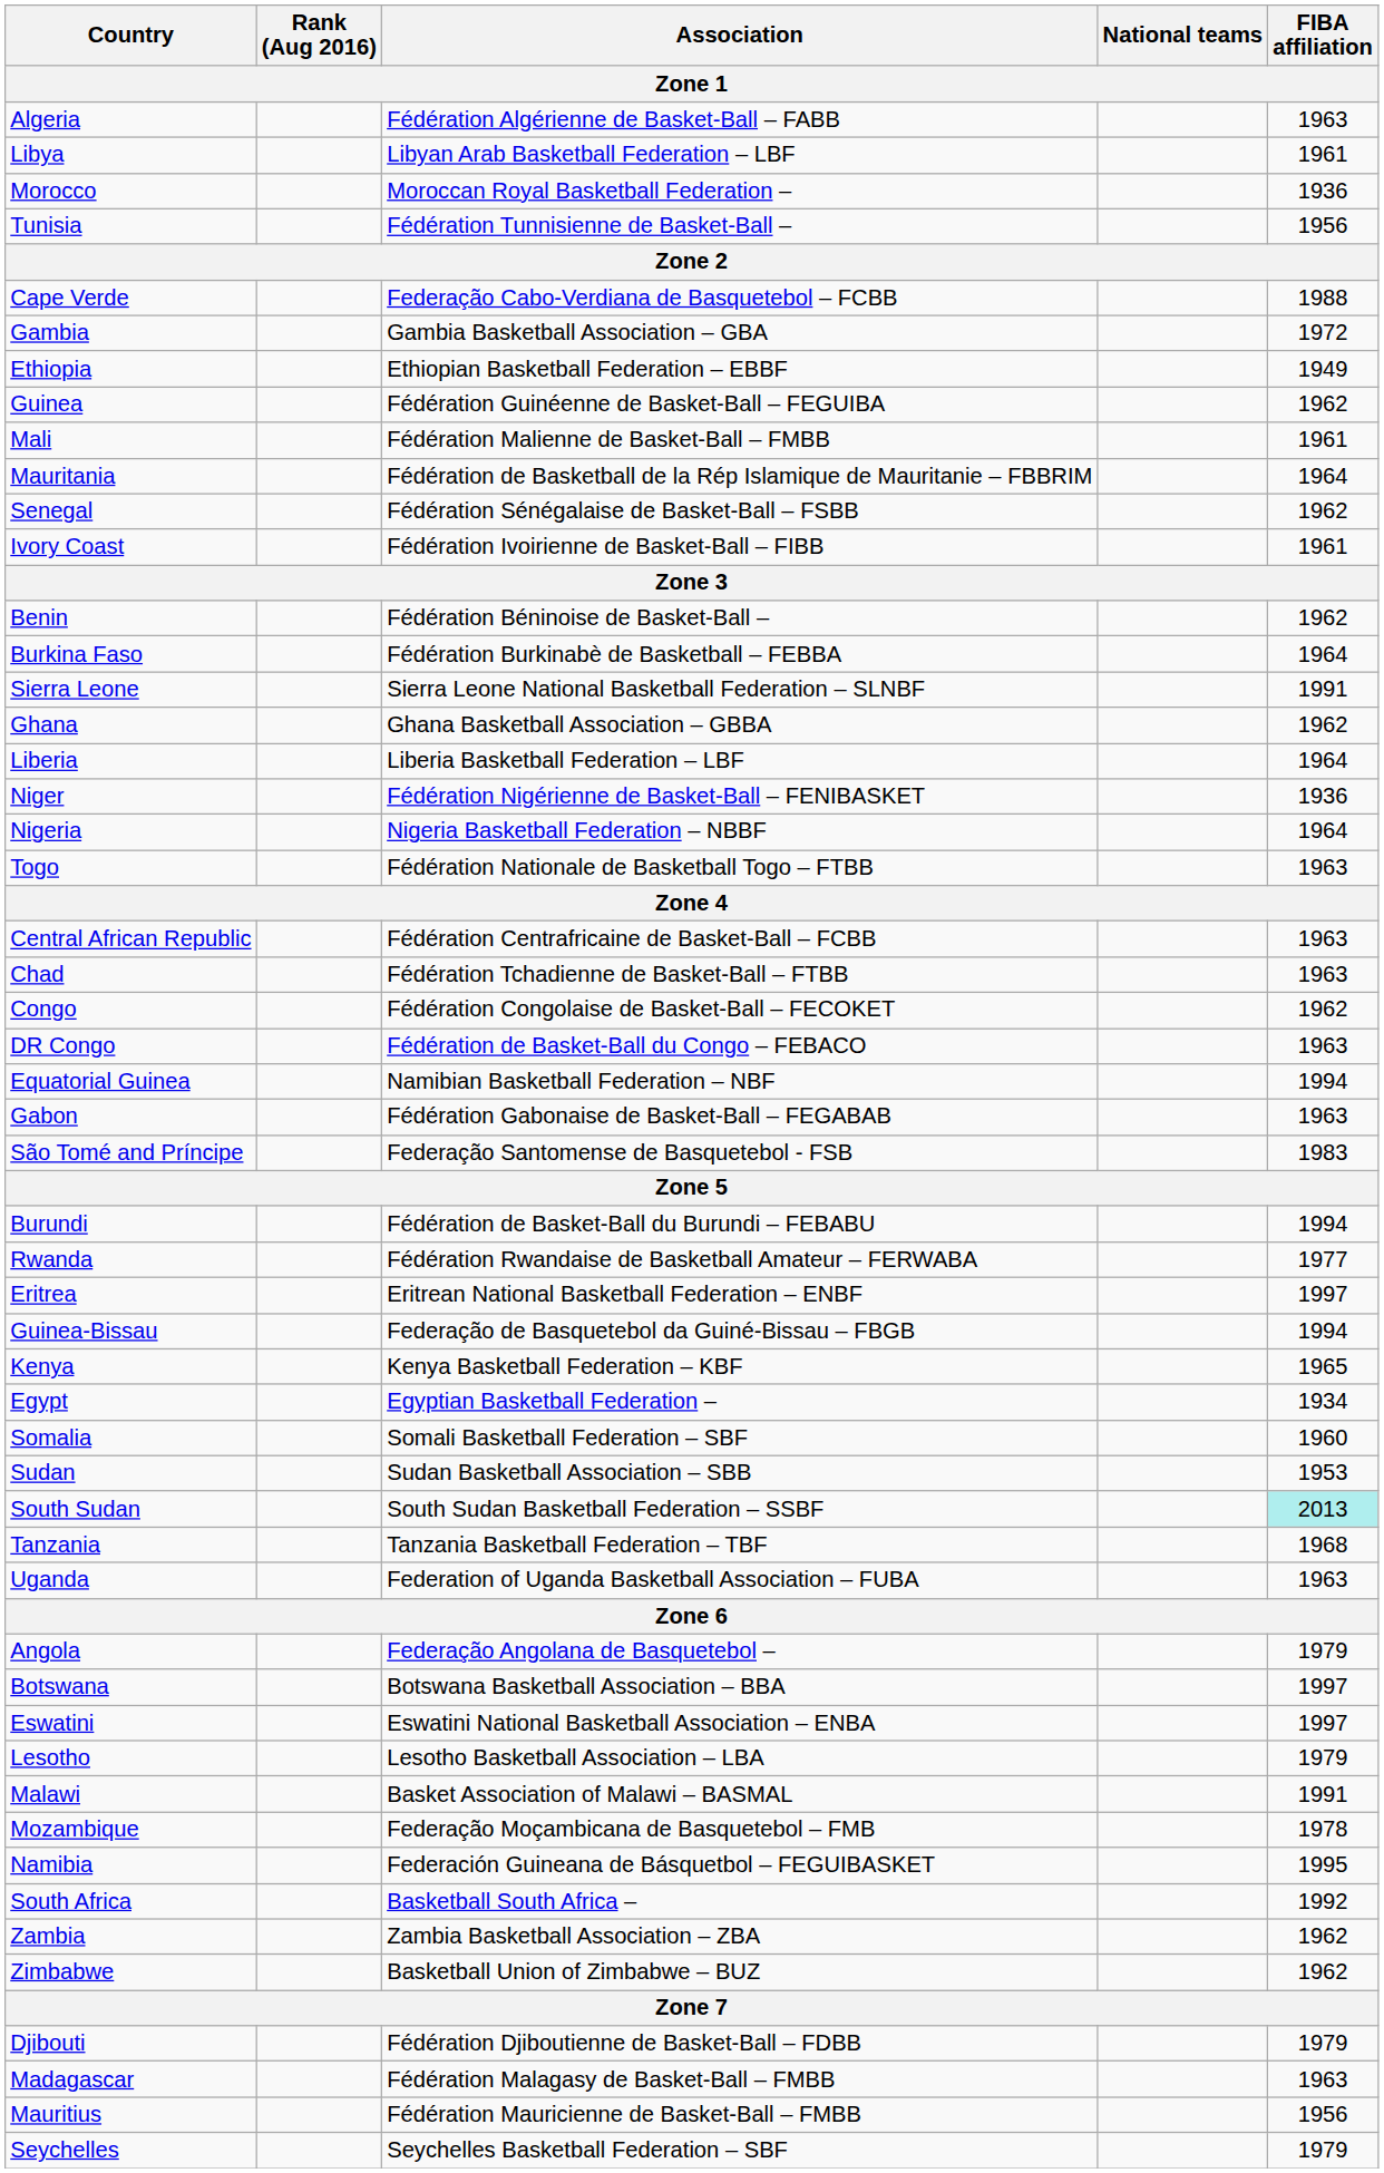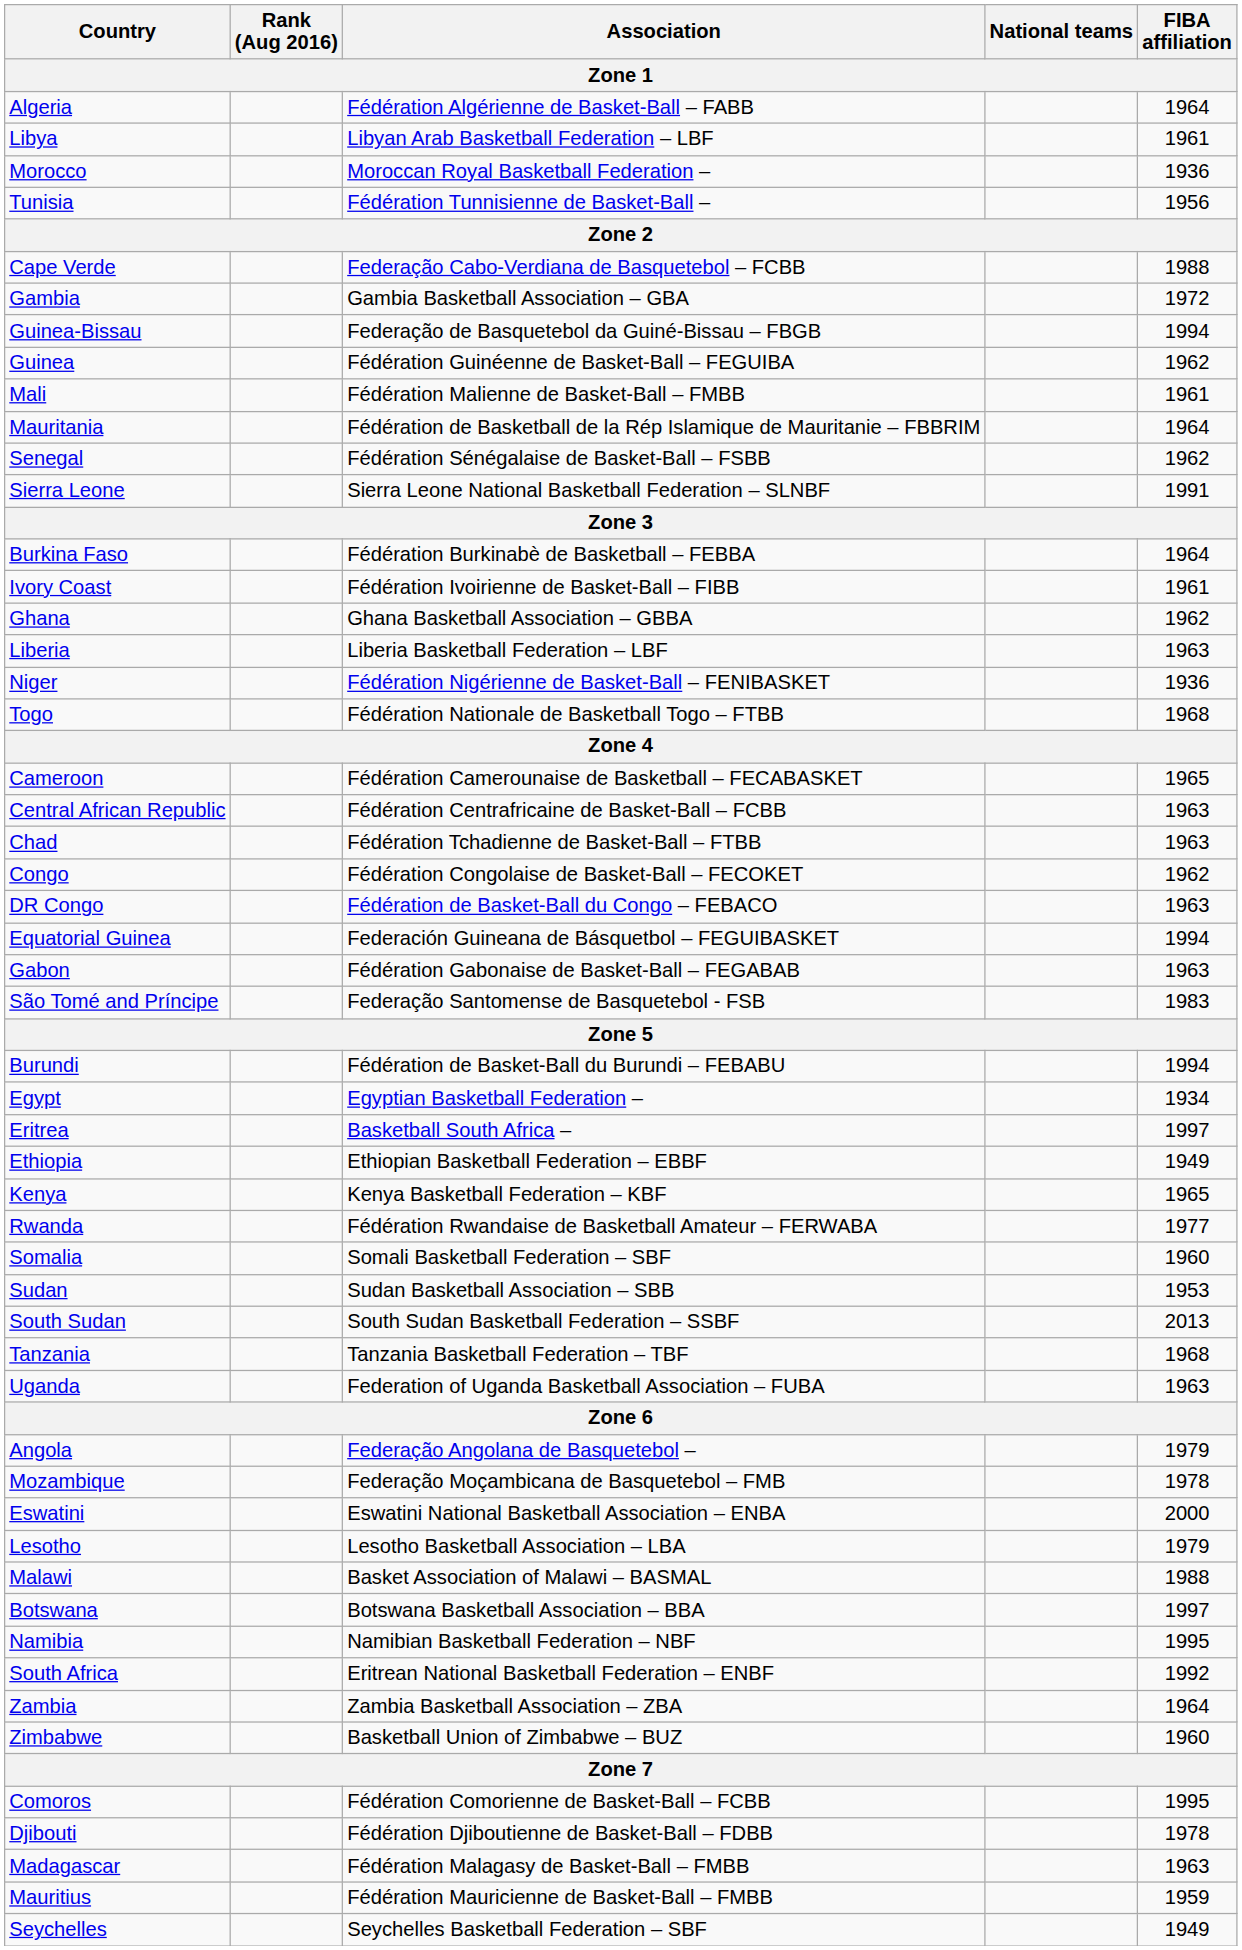Algeria | FIBA affiliation: 1963 -> 1964
rows swapped: Guinea-Bissau <-> Ethiopia
rows swapped: Sierra Leone <-> Ivory Coast
- row: Benin | Fédération Béninoise de Basket-Ball – | 1962
Liberia | FIBA affiliation: 1964 -> 1963
- row: Nigeria | Nigeria Basketball Federation – NBBF | 1964
Togo | FIBA affiliation: 1963 -> 1968
+ row: Cameroon | Fédération Camerounaise de Basketball – FECABASKET | 1965
Equatorial Guinea | Association: Namibian Basketball Federation – NBF -> Federación Guineana de Básquetbol – FEGUIBASKET
rows swapped: Egypt <-> Rwanda
Eritrea | Association: Eritrean National Basketball Federation – ENBF -> Basketball South Africa –
South Sudan | FIBA affiliation: paleturquoise background -> no background
rows swapped: Botswana <-> Mozambique
Eswatini | FIBA affiliation: 1997 -> 2000
Malawi | FIBA affiliation: 1991 -> 1988
Namibia | Association: Federación Guineana de Básquetbol – FEGUIBASKET -> Namibian Basketball Federation – NBF
South Africa | Association: Basketball South Africa – -> Eritrean National Basketball Federation – ENBF
Zambia | FIBA affiliation: 1962 -> 1964
Zimbabwe | FIBA affiliation: 1962 -> 1960
+ row: Comoros | Fédération Comorienne de Basket-Ball – FCBB | 1995
Djibouti | FIBA affiliation: 1979 -> 1978
Mauritius | FIBA affiliation: 1956 -> 1959
Seychelles | FIBA affiliation: 1979 -> 1949
